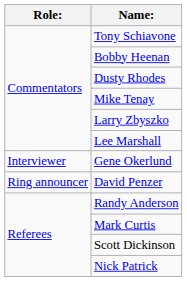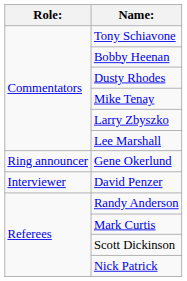Gene Okerlund | Role:: Interviewer -> Ring announcer
David Penzer | Role:: Ring announcer -> Interviewer
